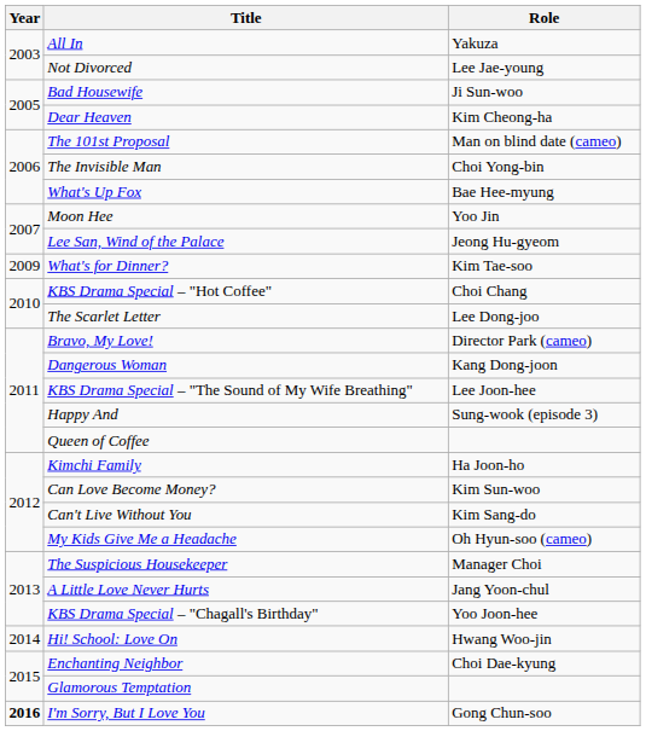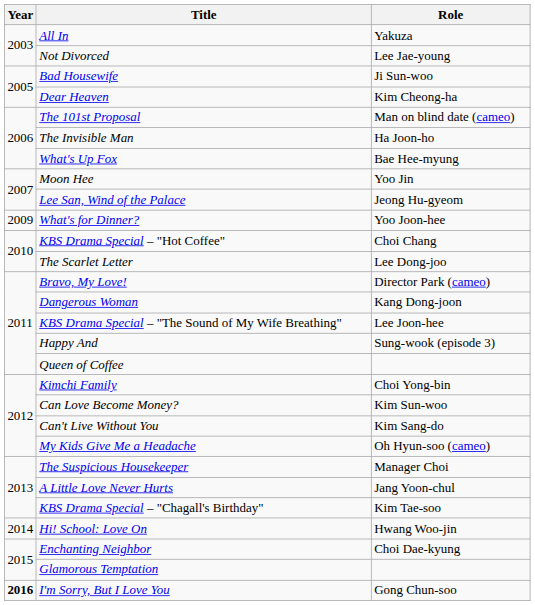The Invisible Man | Role: Choi Yong-bin -> Ha Joon-ho
What's for Dinner? | Role: Kim Tae-soo -> Yoo Joon-hee
Kimchi Family | Role: Ha Joon-ho -> Choi Yong-bin
KBS Drama Special – "Chagall's Birthday" | Role: Yoo Joon-hee -> Kim Tae-soo
